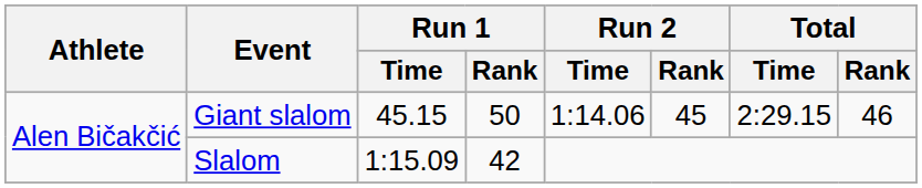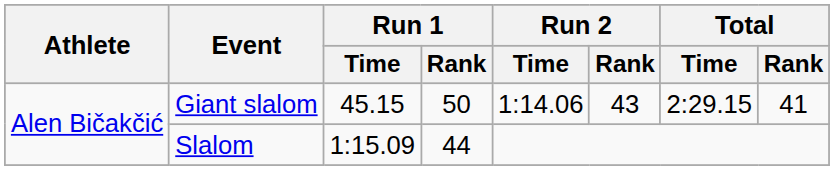Giant slalom | Run 2 / Rank: 45 -> 43
Giant slalom | Total / Rank: 46 -> 41
Slalom | Run 1 / Rank: 42 -> 44
